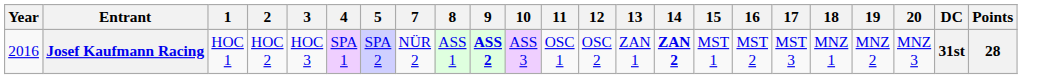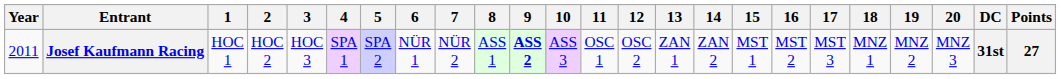+ column: 6 | NÜR 1
Josef Kaufmann Racing | Year: 2016 -> 2011
Josef Kaufmann Racing | 14: bold -> normal
Josef Kaufmann Racing | Points: 28 -> 27
